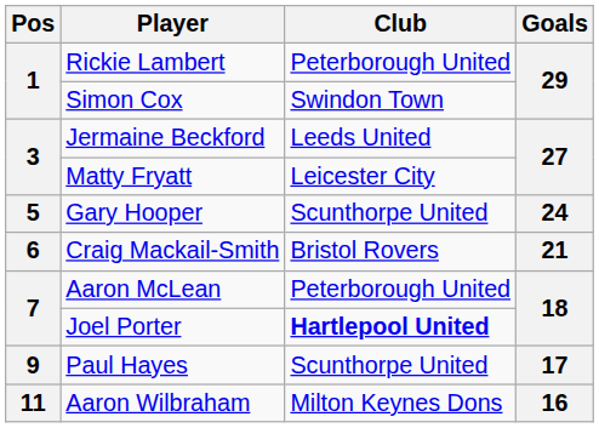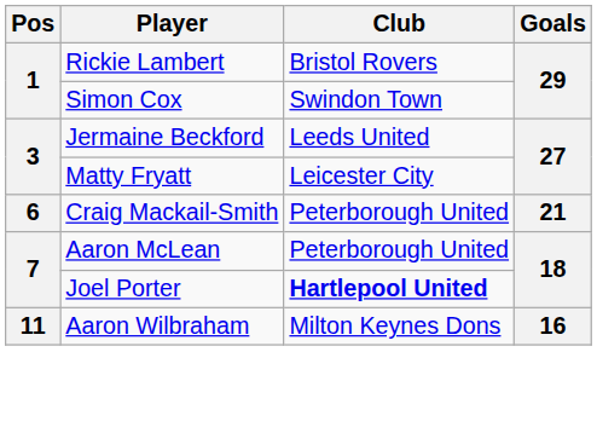Rickie Lambert | Club: Peterborough United -> Bristol Rovers
- row: 5 | Gary Hooper | Scunthorpe United | 24
Craig Mackail-Smith | Club: Bristol Rovers -> Peterborough United
- row: 9 | Paul Hayes | Scunthorpe United | 17
